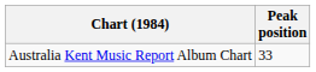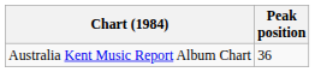Australia Kent Music Report Album Chart | Peak position: 33 -> 36
